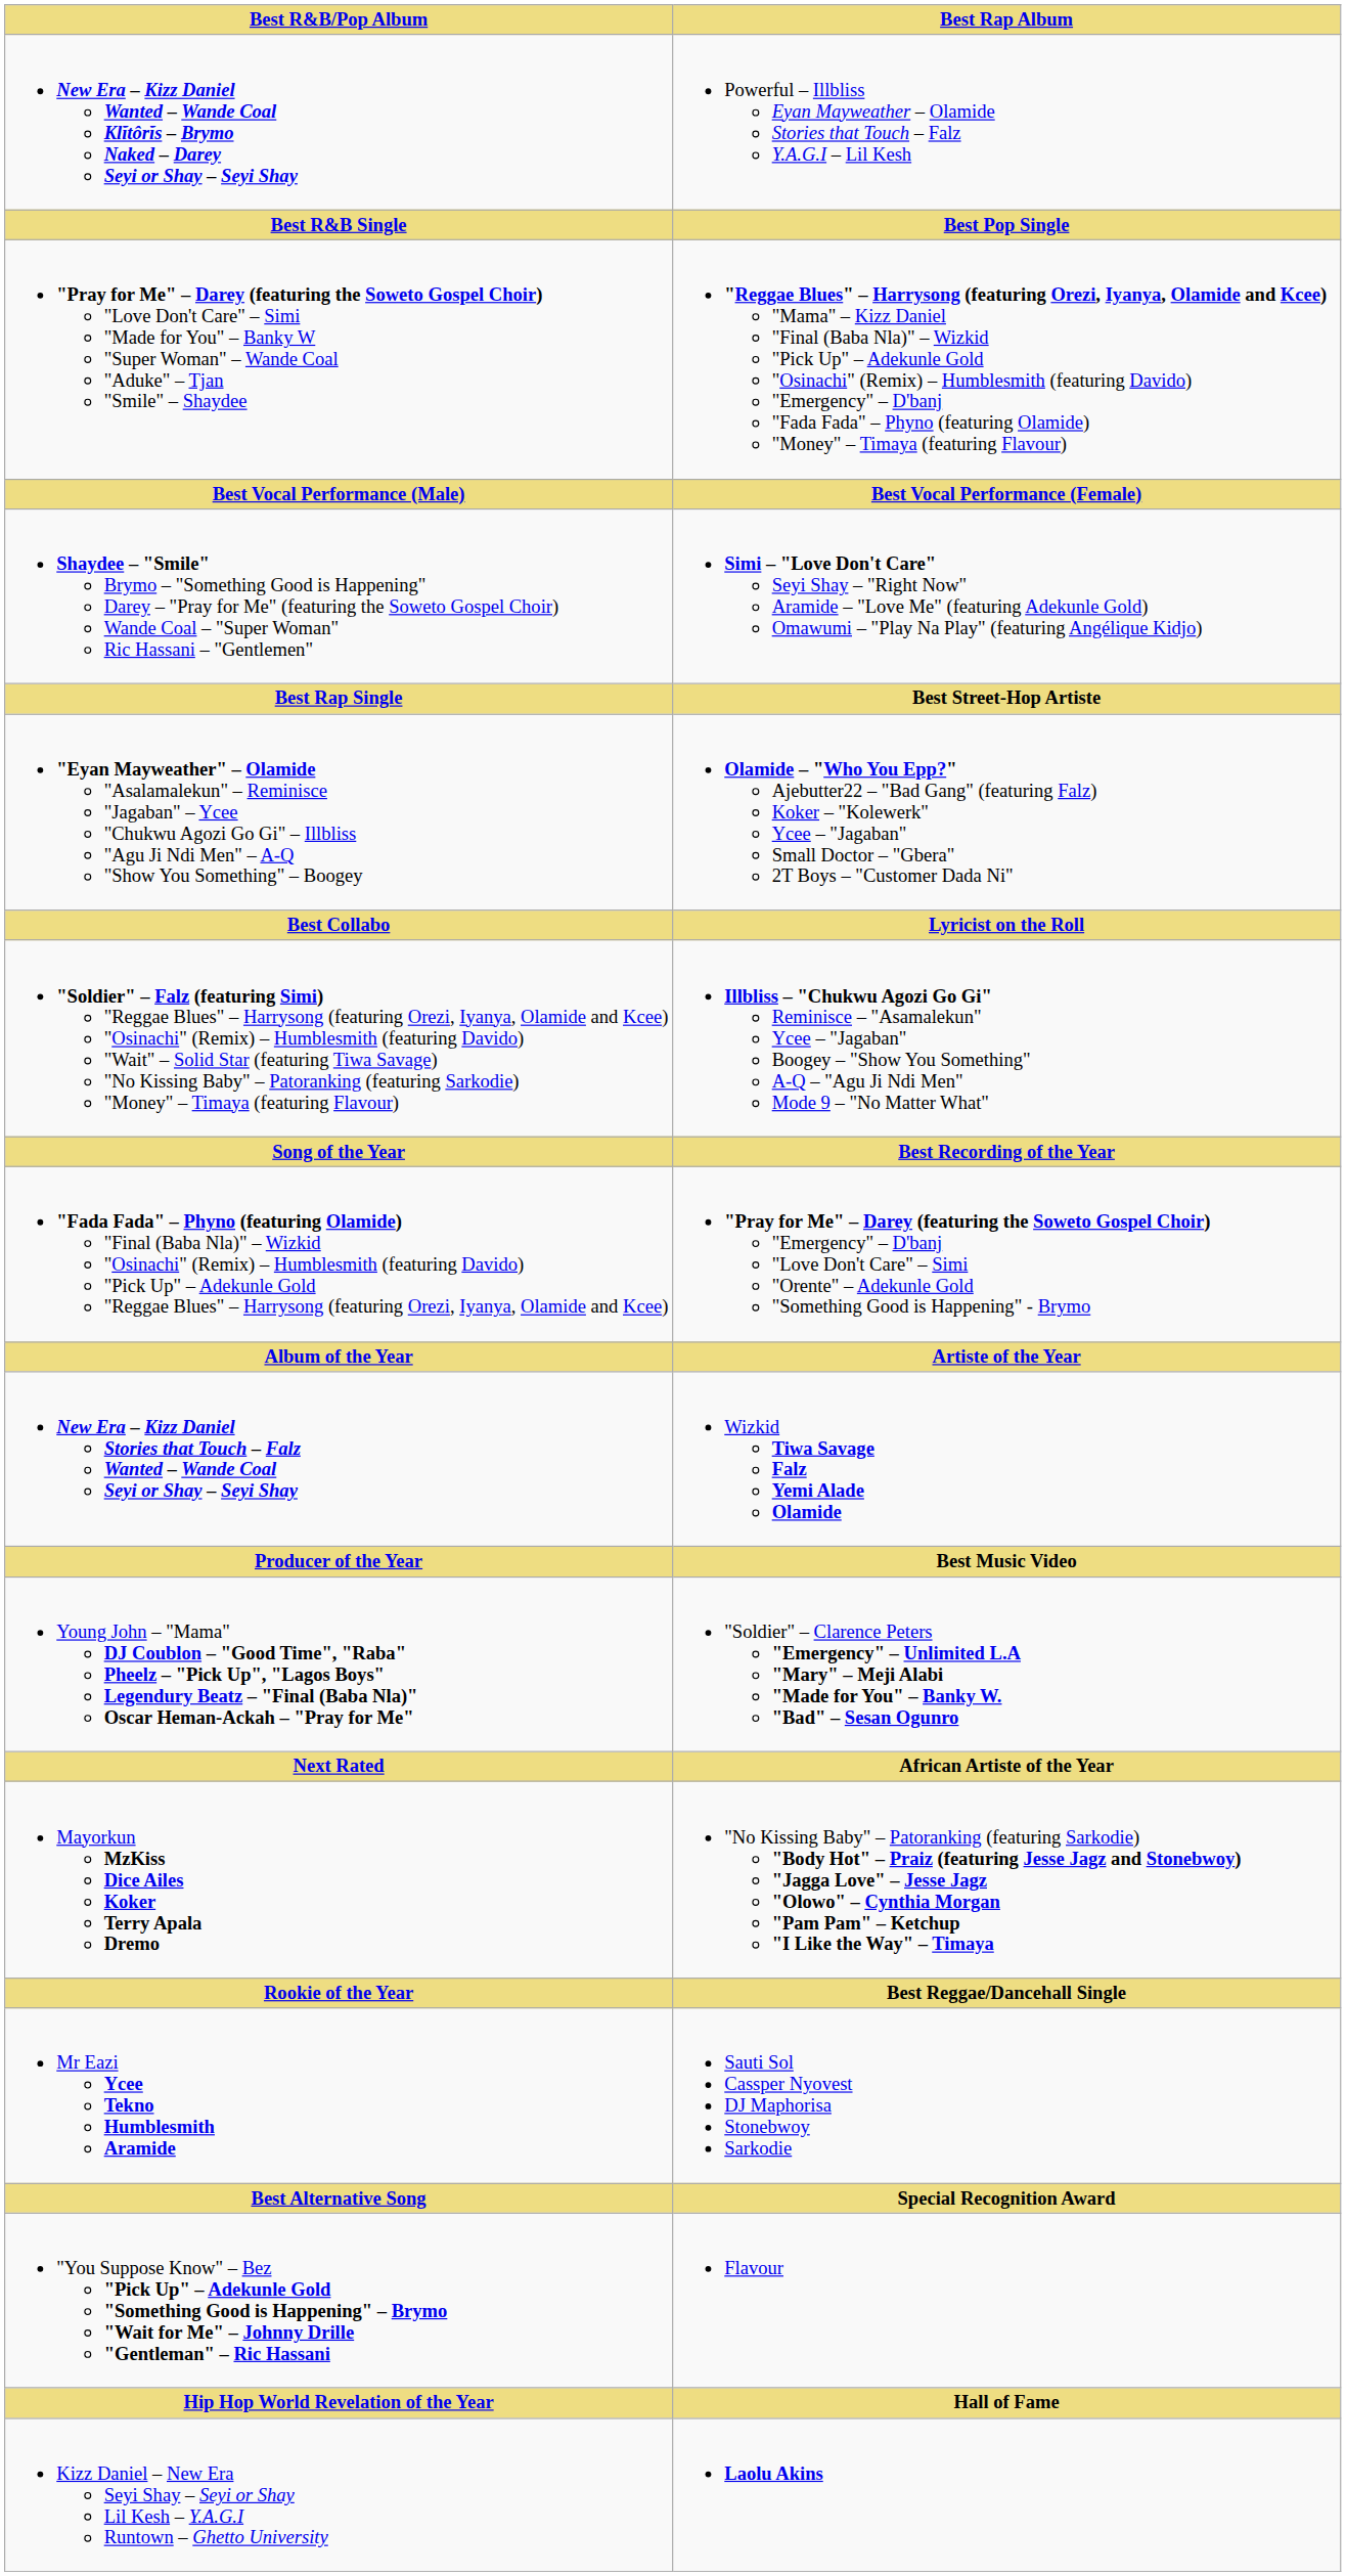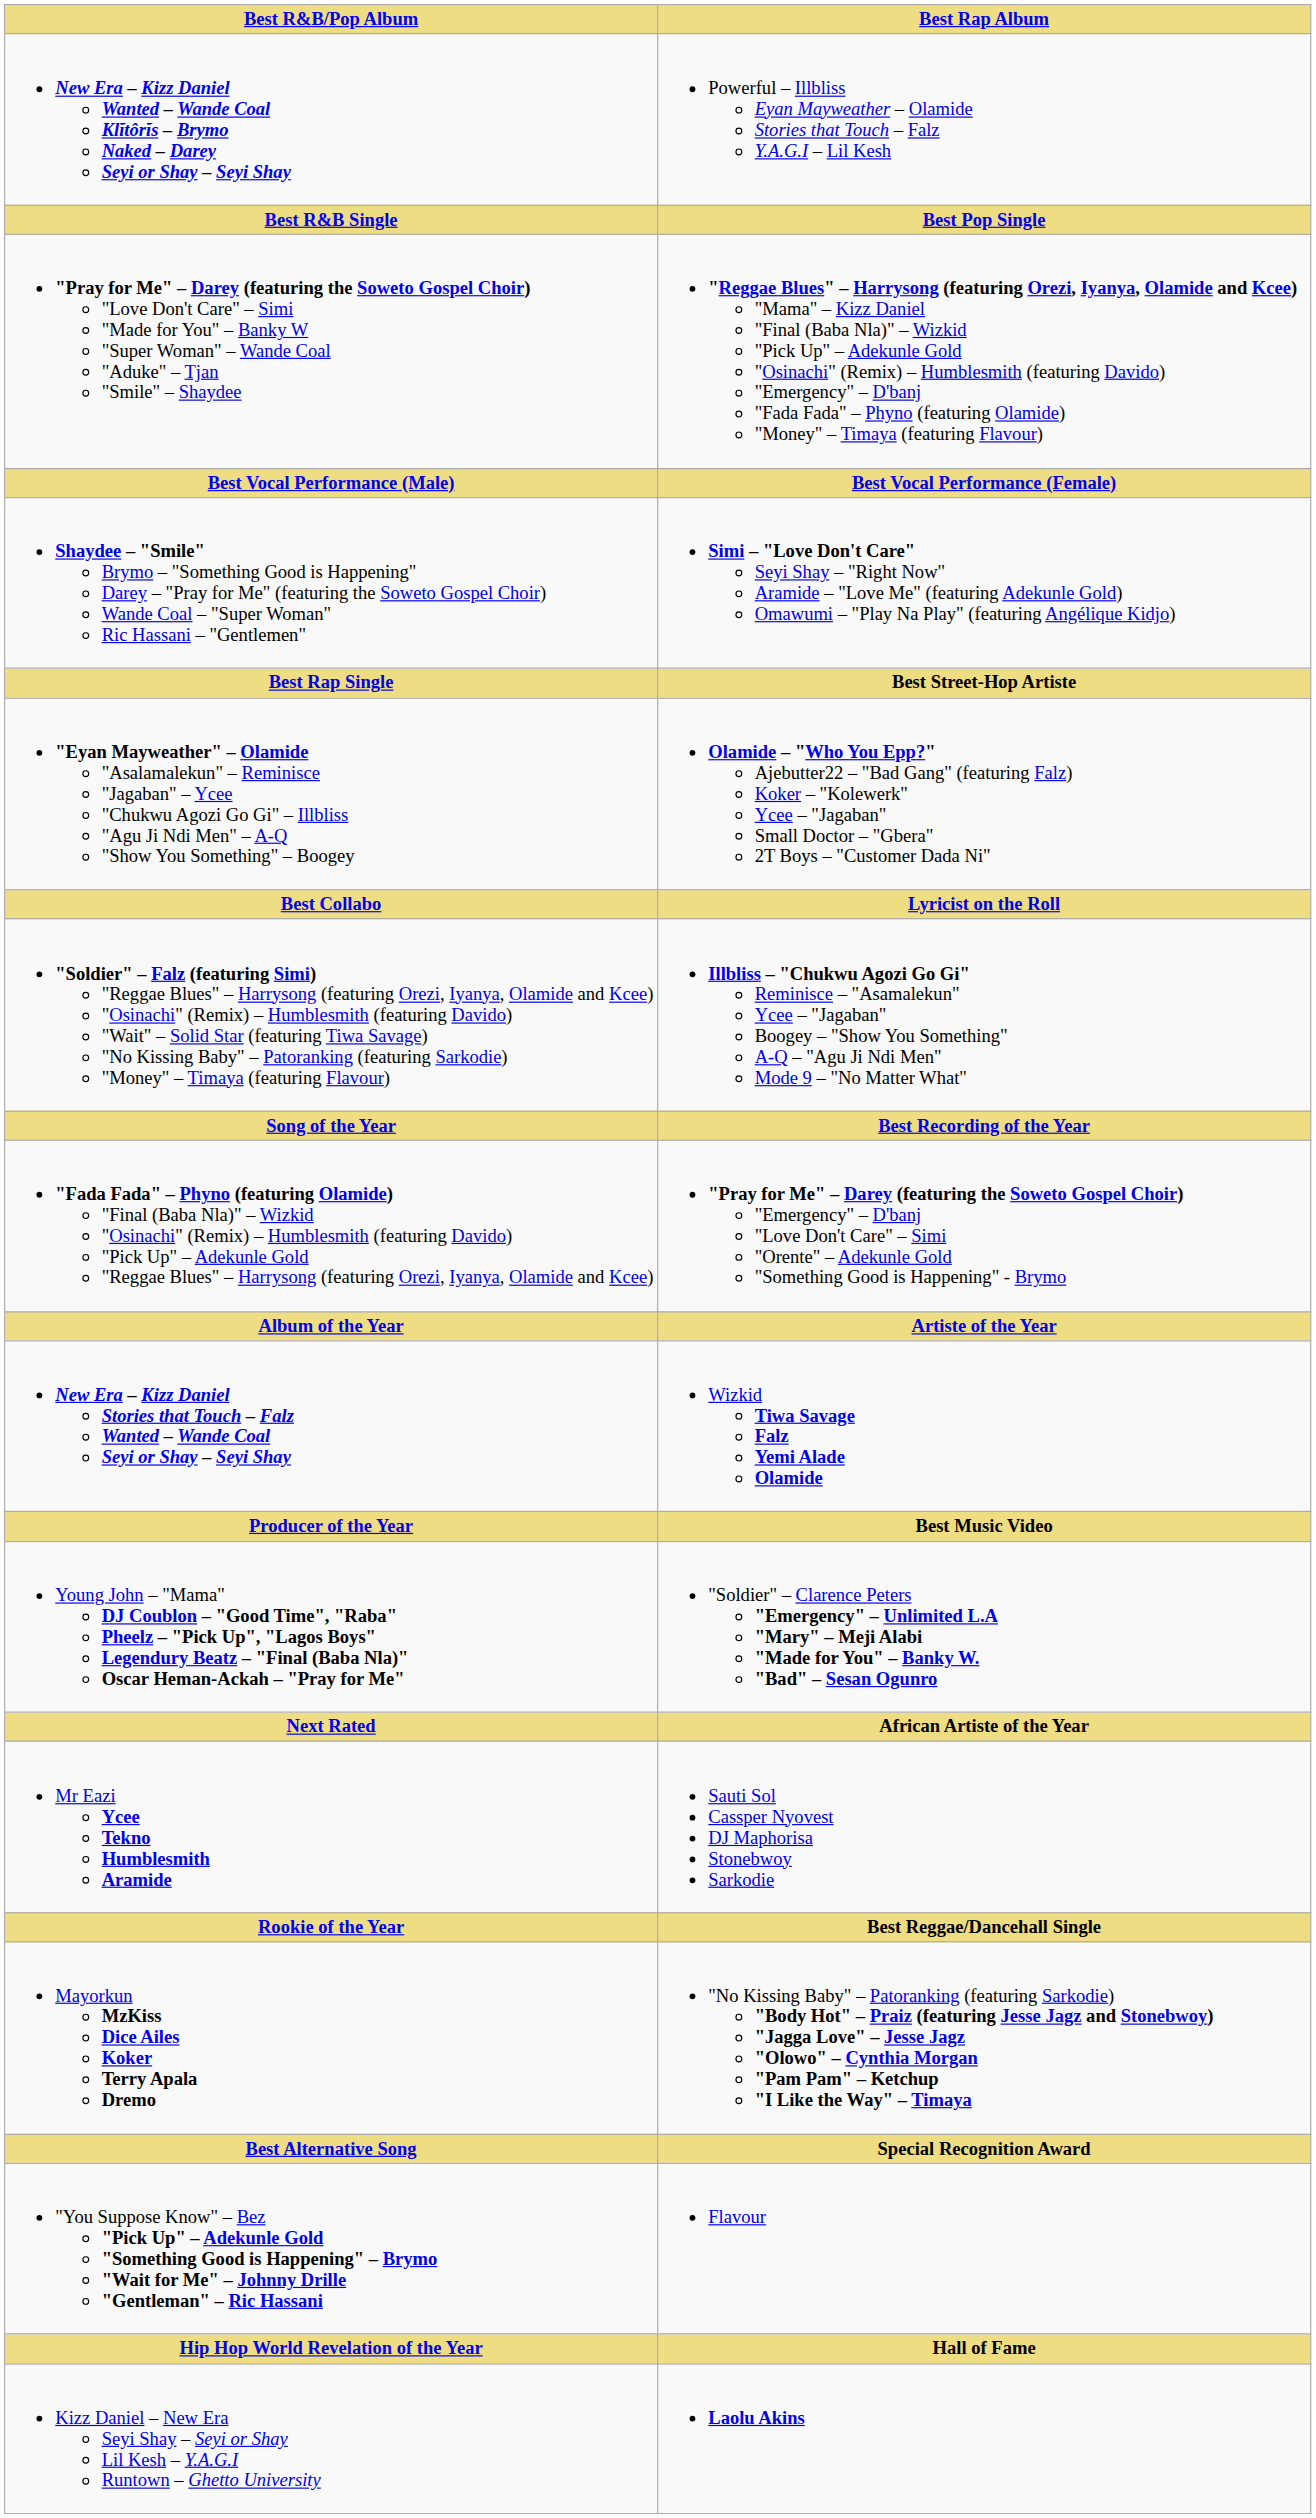rows swapped: Mr Eazi Ycee Tekno Humblesmith Aramide <-> Mayorkun MzKiss Dice Ailes Koker Terry Apala Dremo
